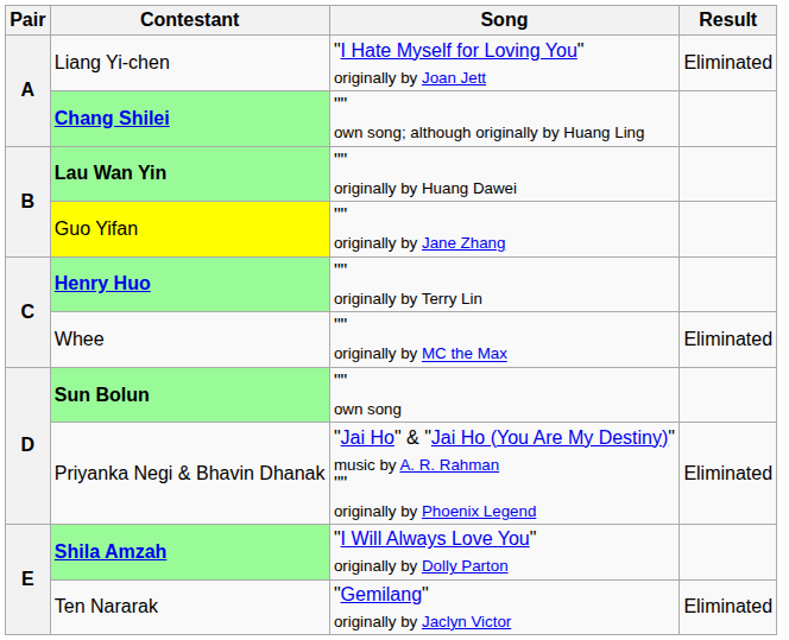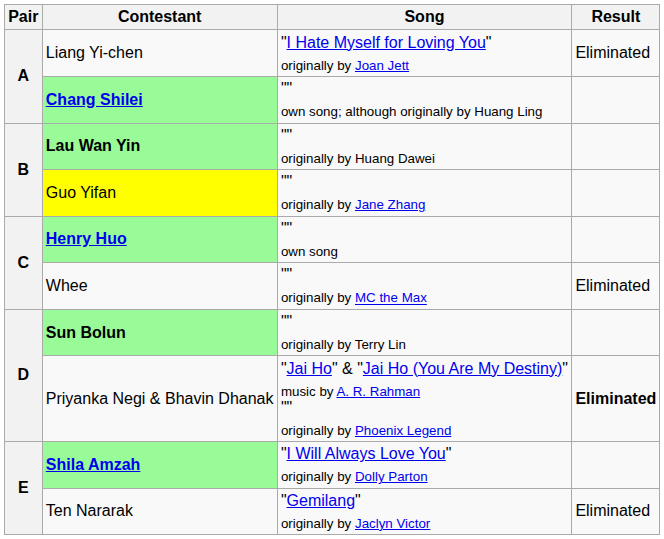Henry Huo | Song: "" originally by Terry Lin -> "" own song
Sun Bolun | Song: "" own song -> "" originally by Terry Lin
Priyanka Negi & Bhavin Dhanak | Result: normal -> bold
